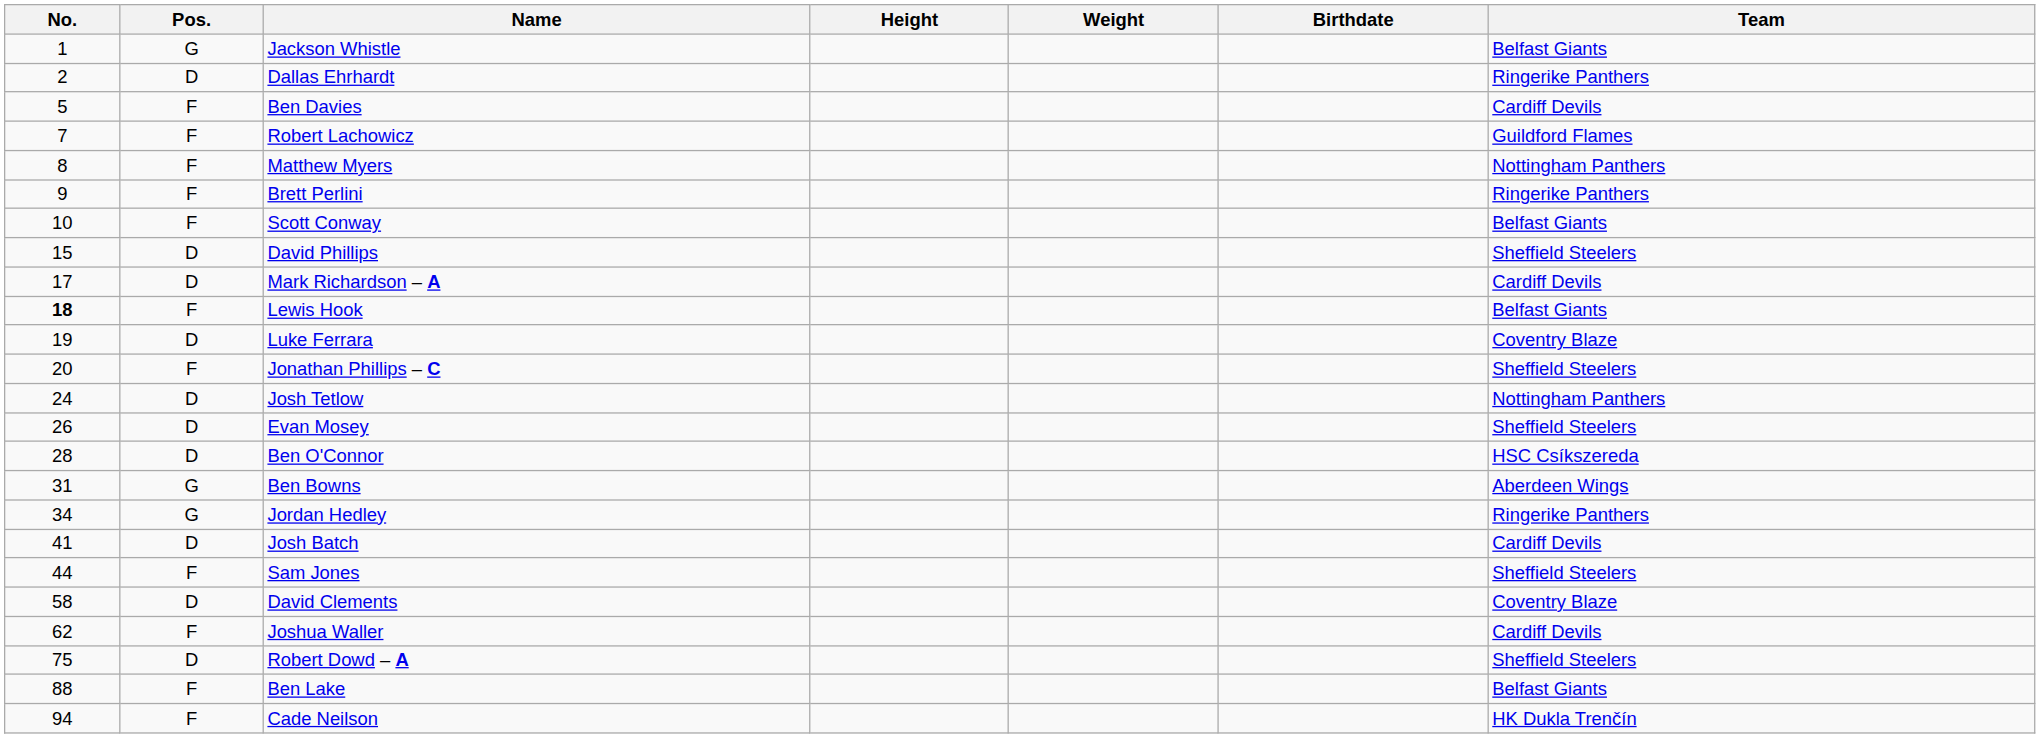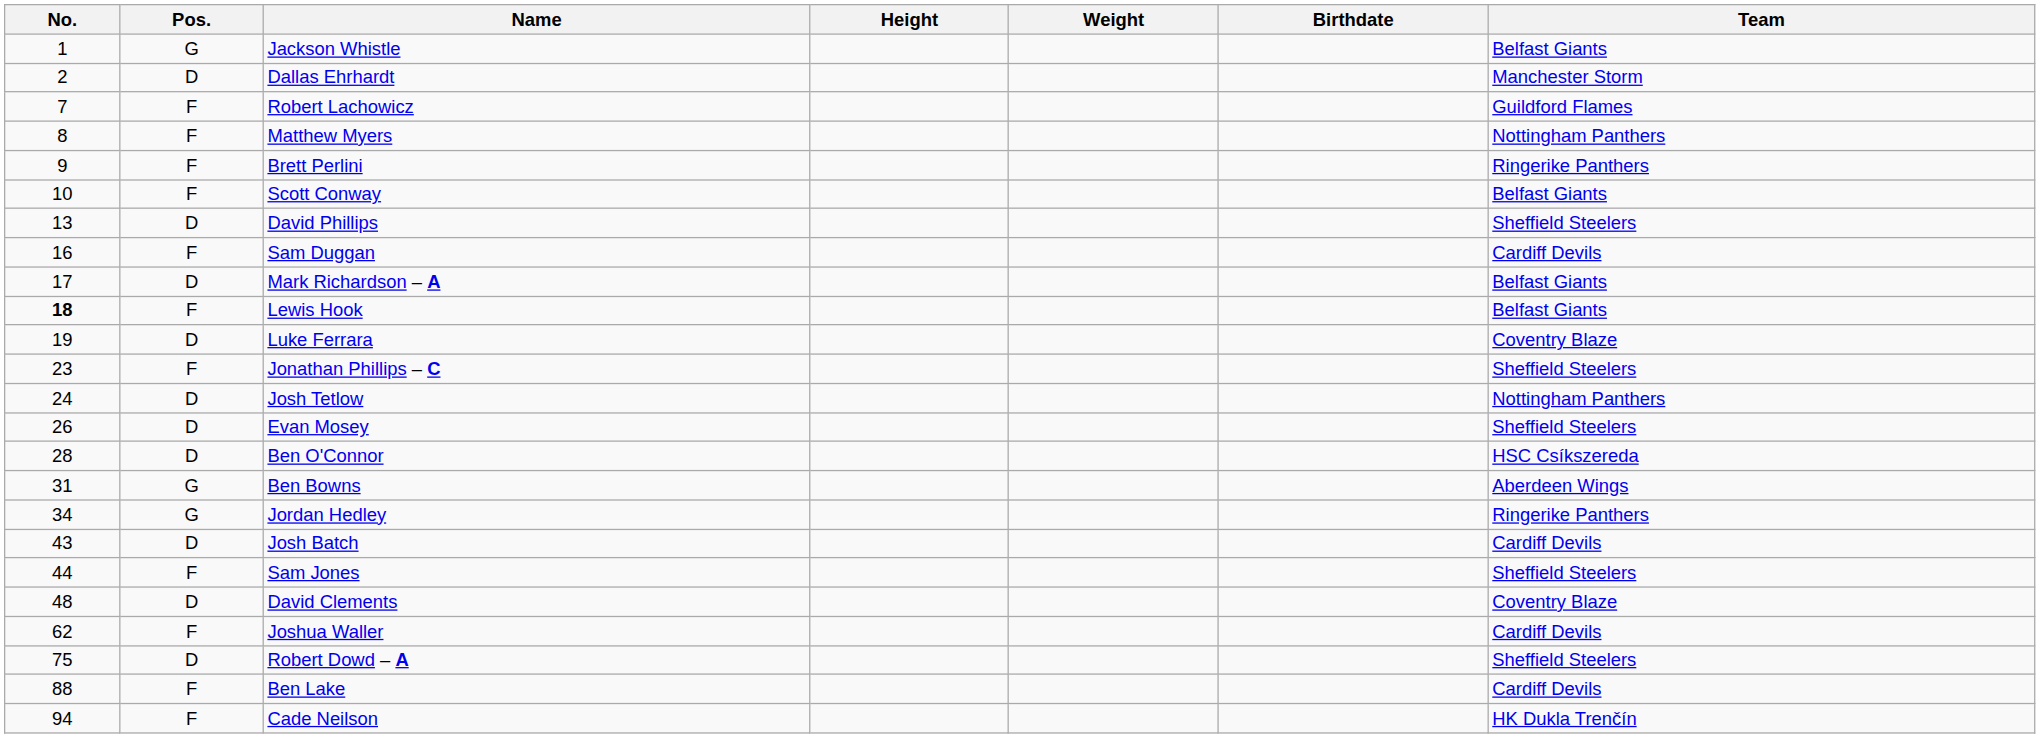Dallas Ehrhardt | Team: Ringerike Panthers -> Manchester Storm
- row: 5 | F | Ben Davies | Cardiff Devils
David Phillips | No.: 15 -> 13
+ row: 16 | F | Sam Duggan | Cardiff Devils
Mark Richardson – A | Team: Cardiff Devils -> Belfast Giants
Jonathan Phillips – C | No.: 20 -> 23
Josh Batch | No.: 41 -> 43
David Clements | No.: 58 -> 48
Ben Lake | Team: Belfast Giants -> Cardiff Devils
